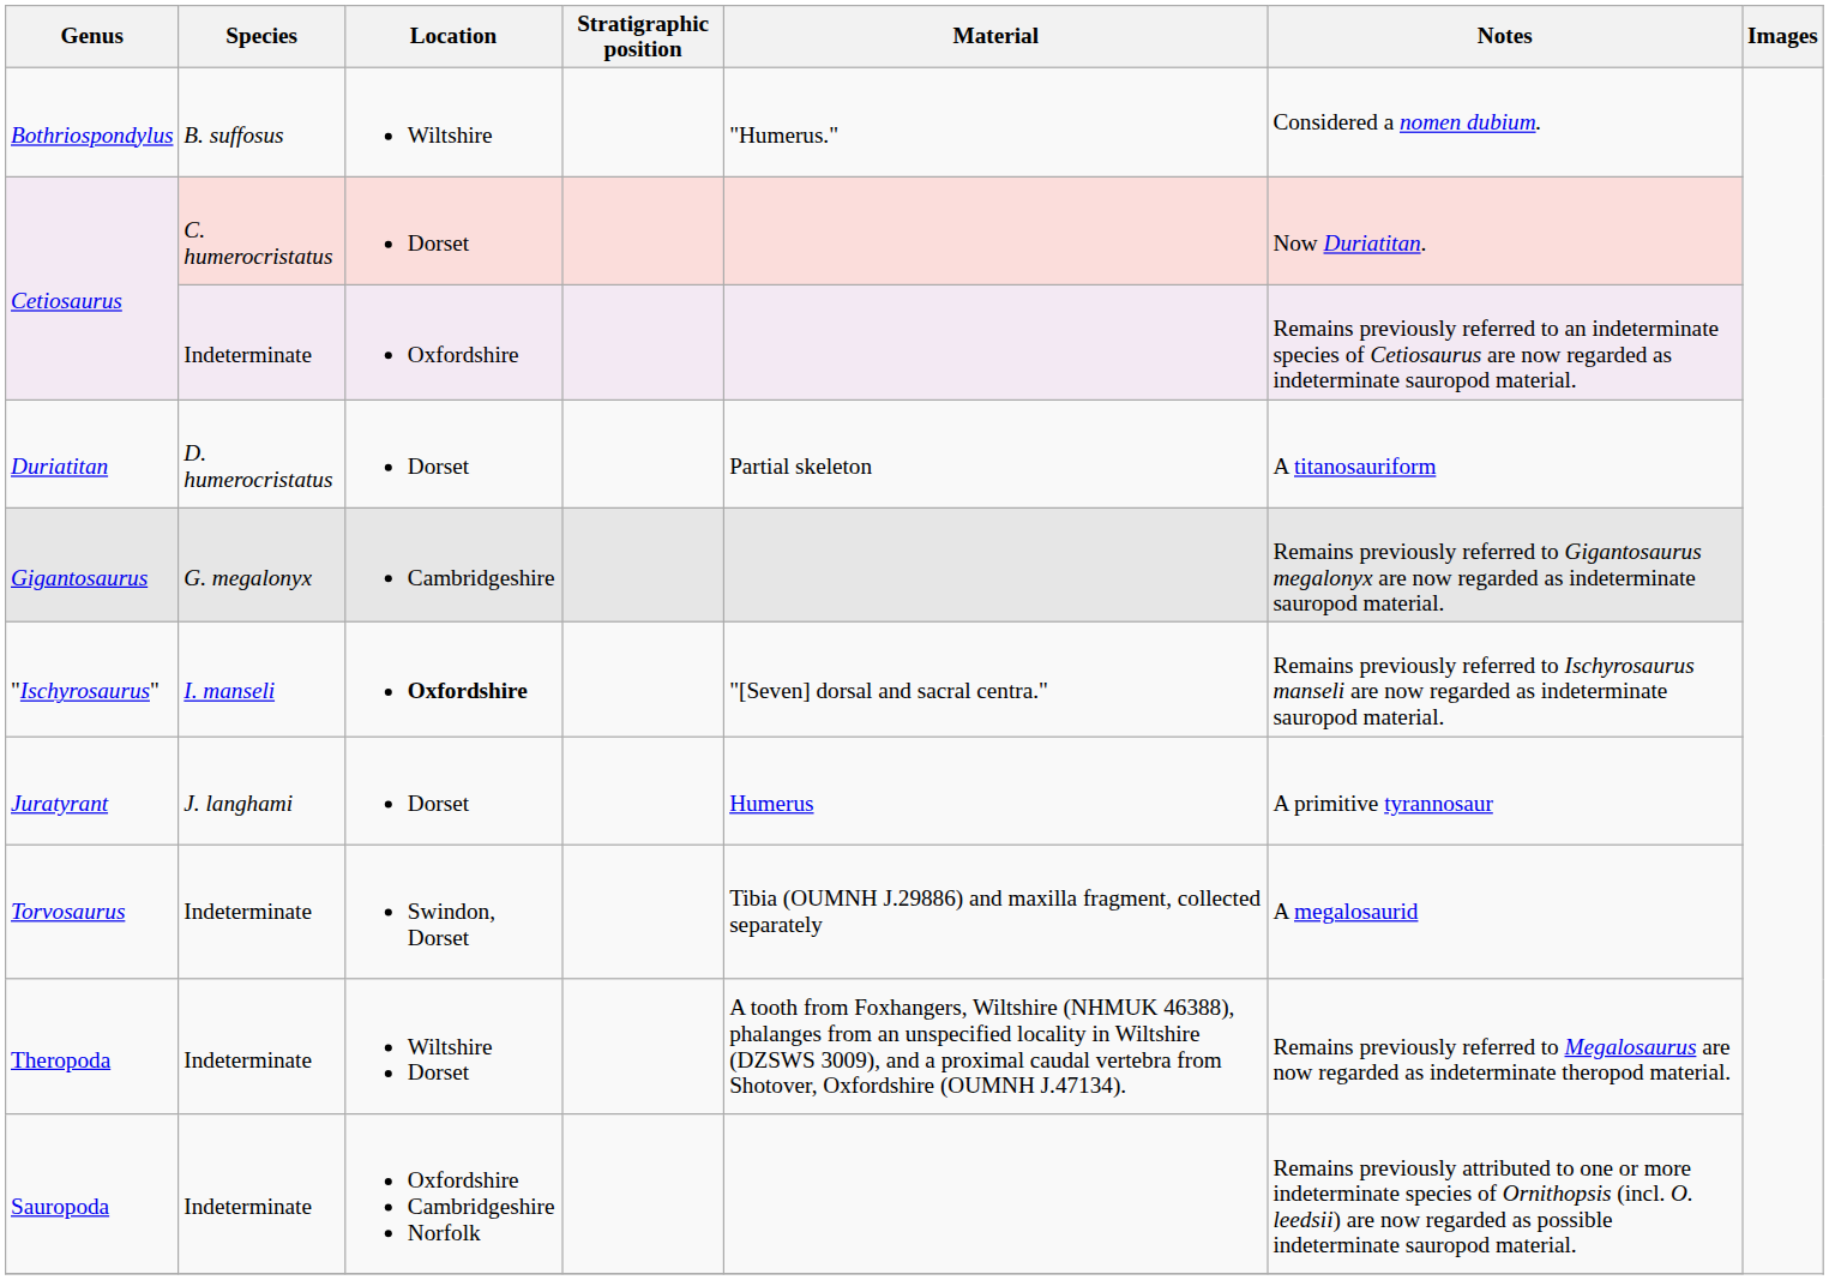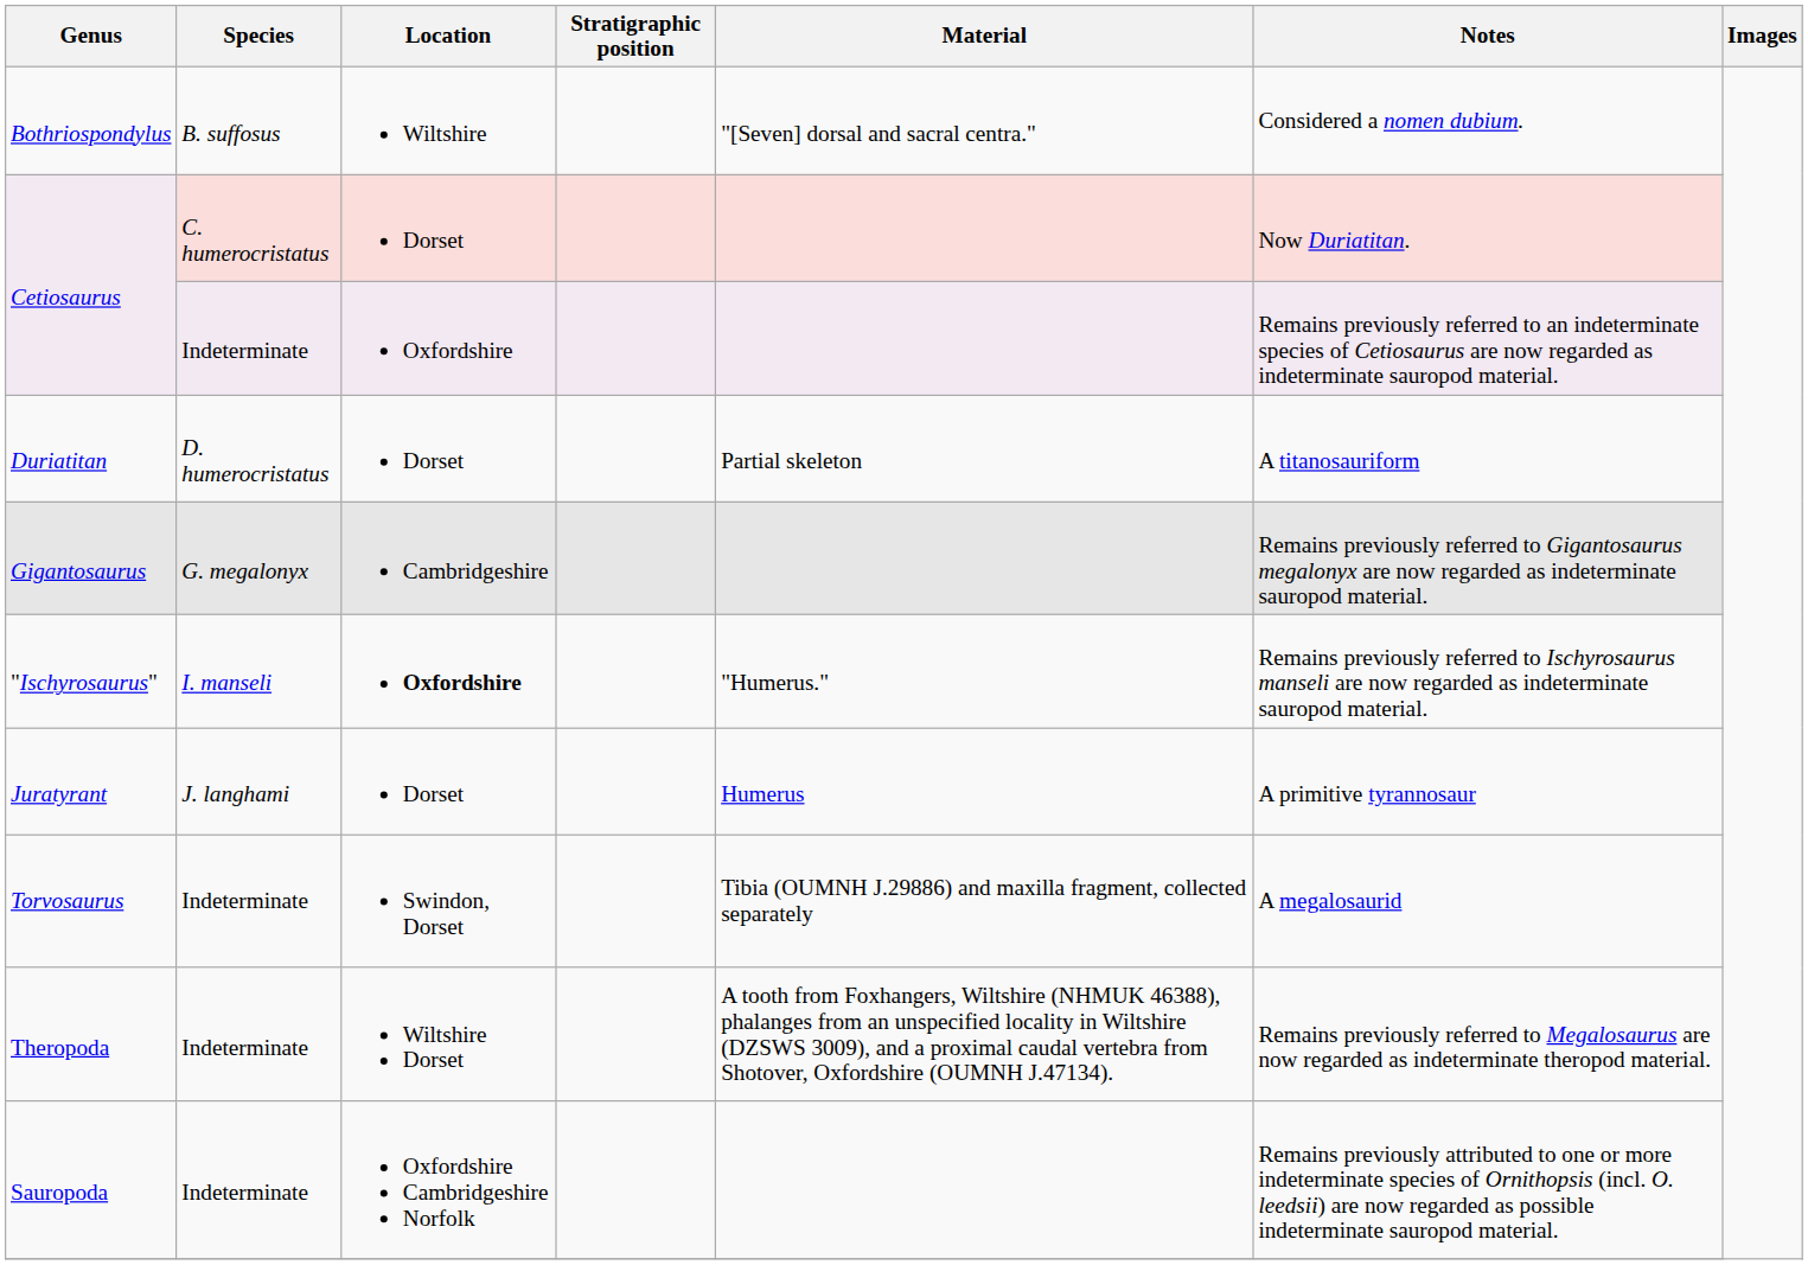Bothriospondylus | Material: "Humerus." -> "[Seven] dorsal and sacral centra."
"Ischyrosaurus" | Material: "[Seven] dorsal and sacral centra." -> "Humerus."
